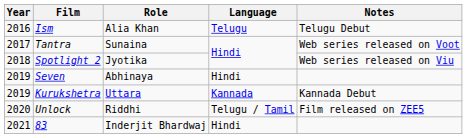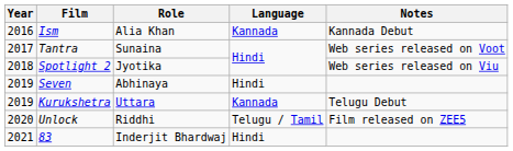Ism | Language: Telugu -> Kannada
Ism | Notes: Telugu Debut -> Kannada Debut
Kurukshetra | Notes: Kannada Debut -> Telugu Debut
